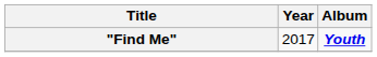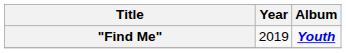"Find Me" | Year: 2017 -> 2019
